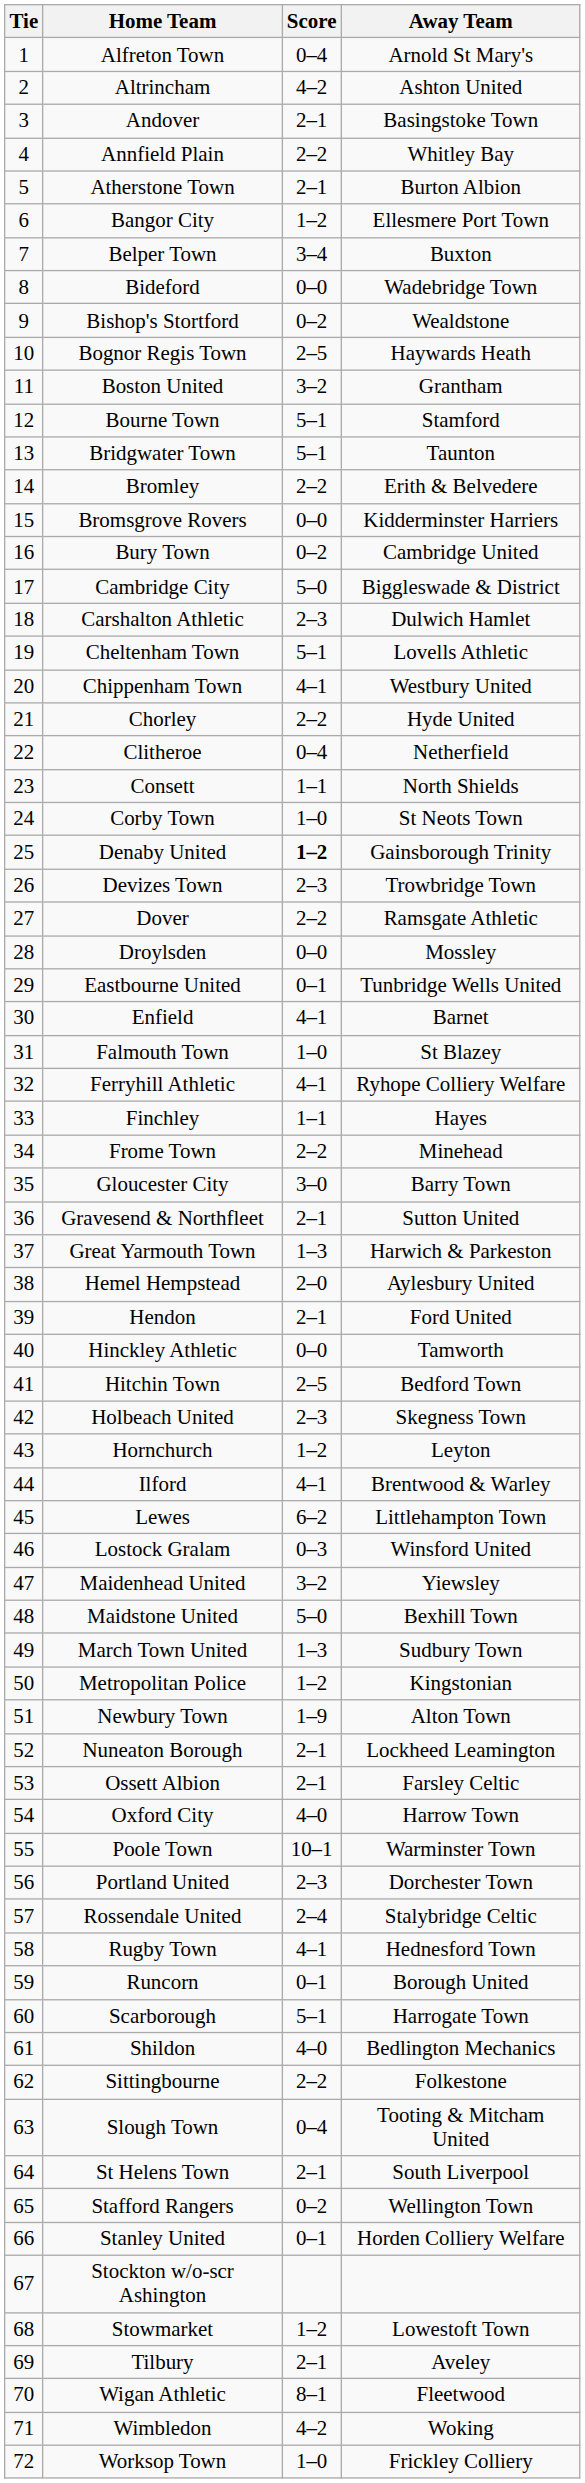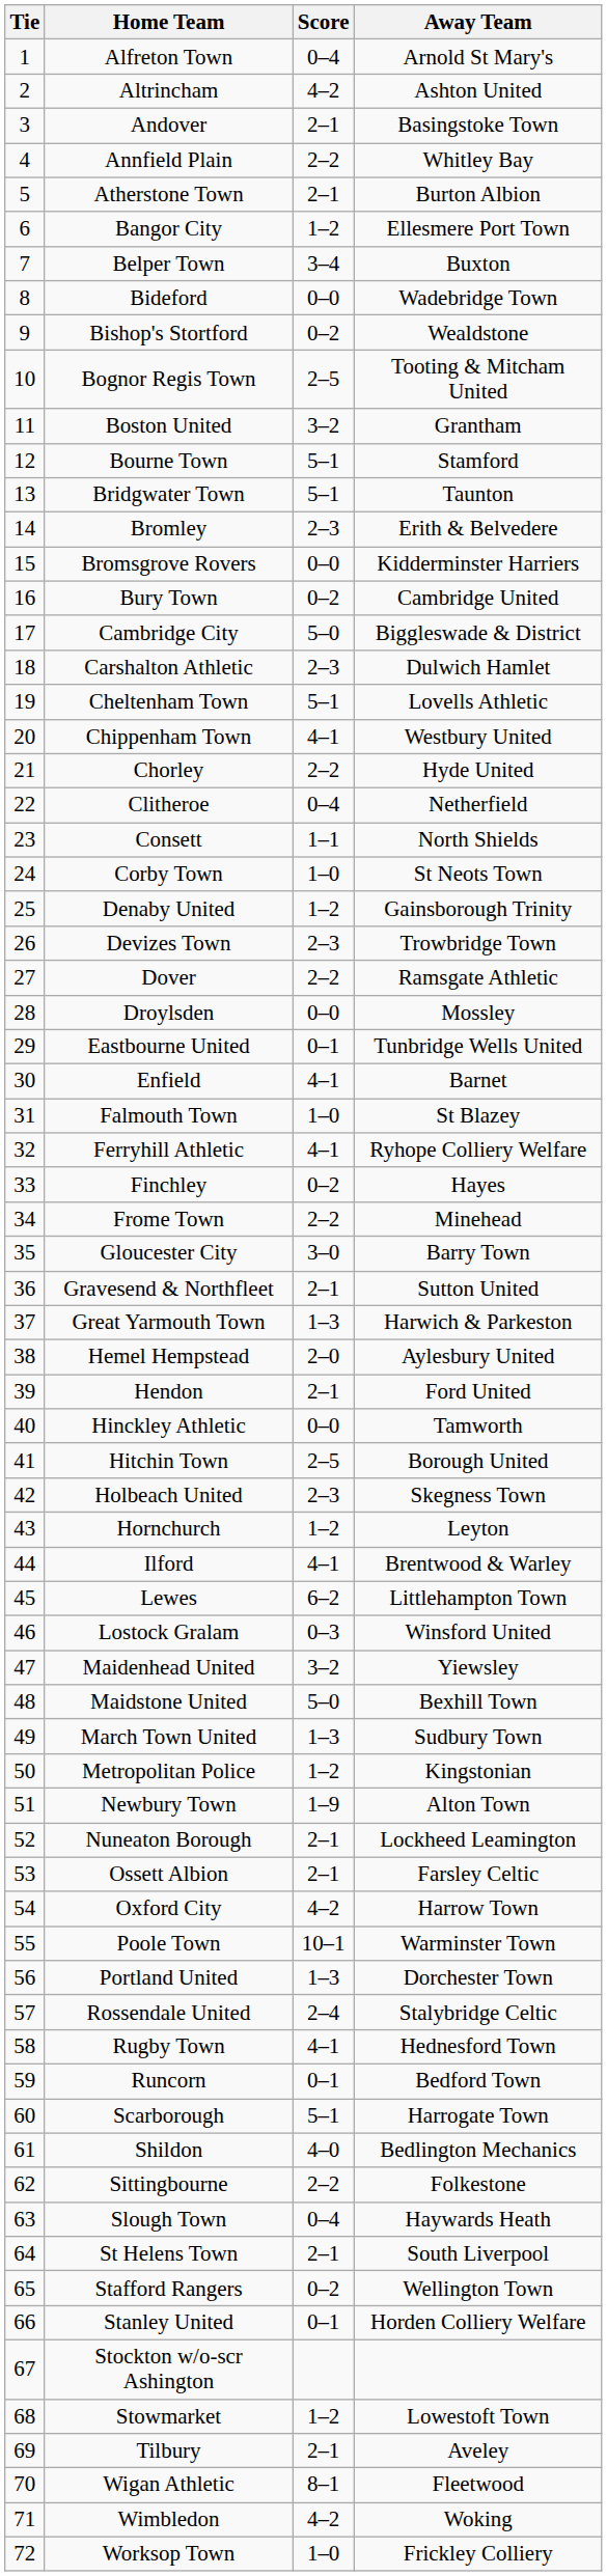Bognor Regis Town | Away Team: Haywards Heath -> Tooting & Mitcham United
Bromley | Score: 2–2 -> 2–3
Denaby United | Score: bold -> normal
Finchley | Score: 1–1 -> 0–2
Hitchin Town | Away Team: Bedford Town -> Borough United
Oxford City | Score: 4–0 -> 4–2
Portland United | Score: 2–3 -> 1–3
Runcorn | Away Team: Borough United -> Bedford Town
Slough Town | Away Team: Tooting & Mitcham United -> Haywards Heath
